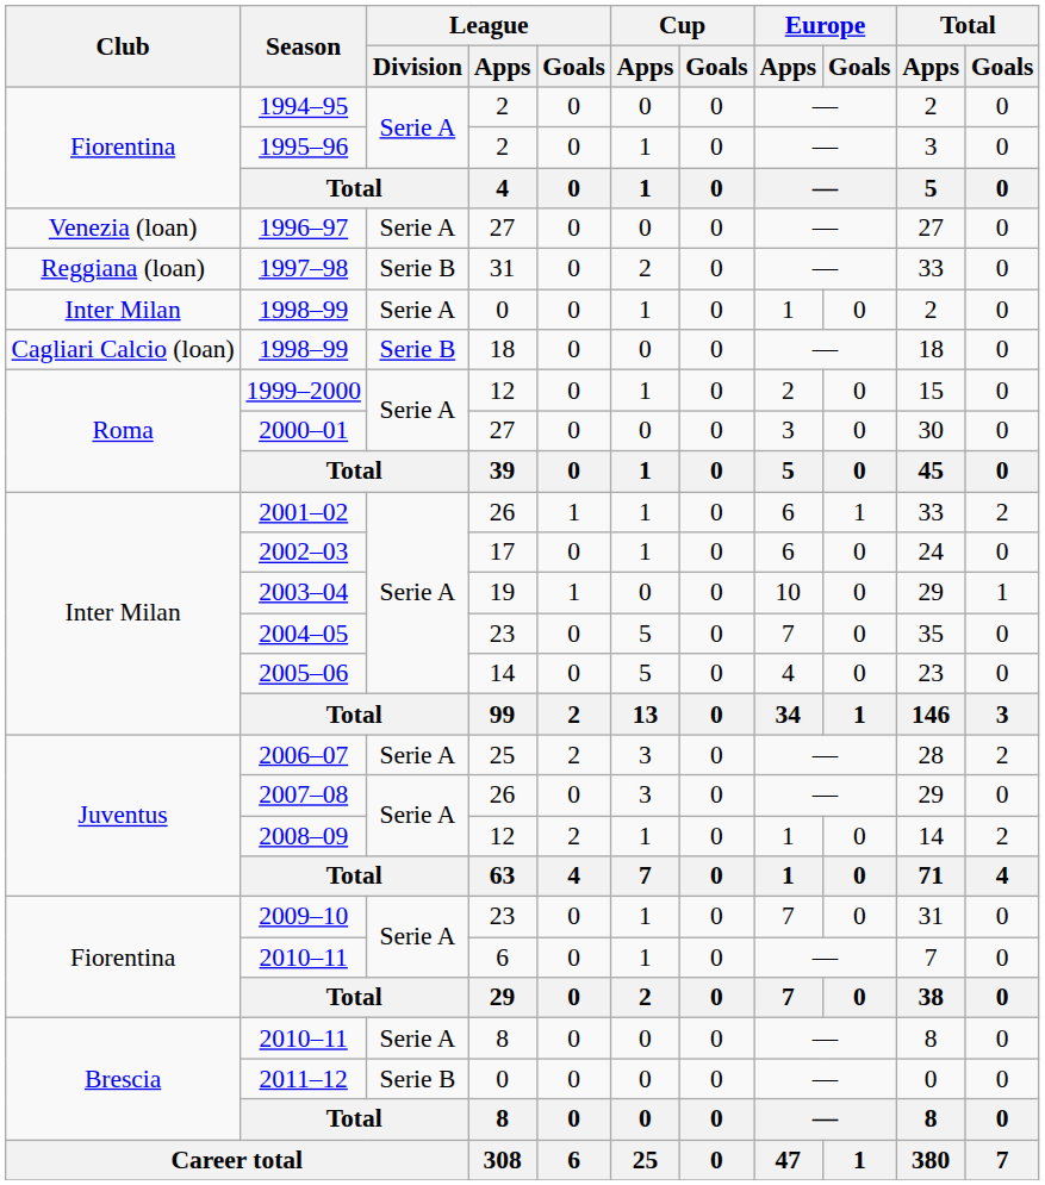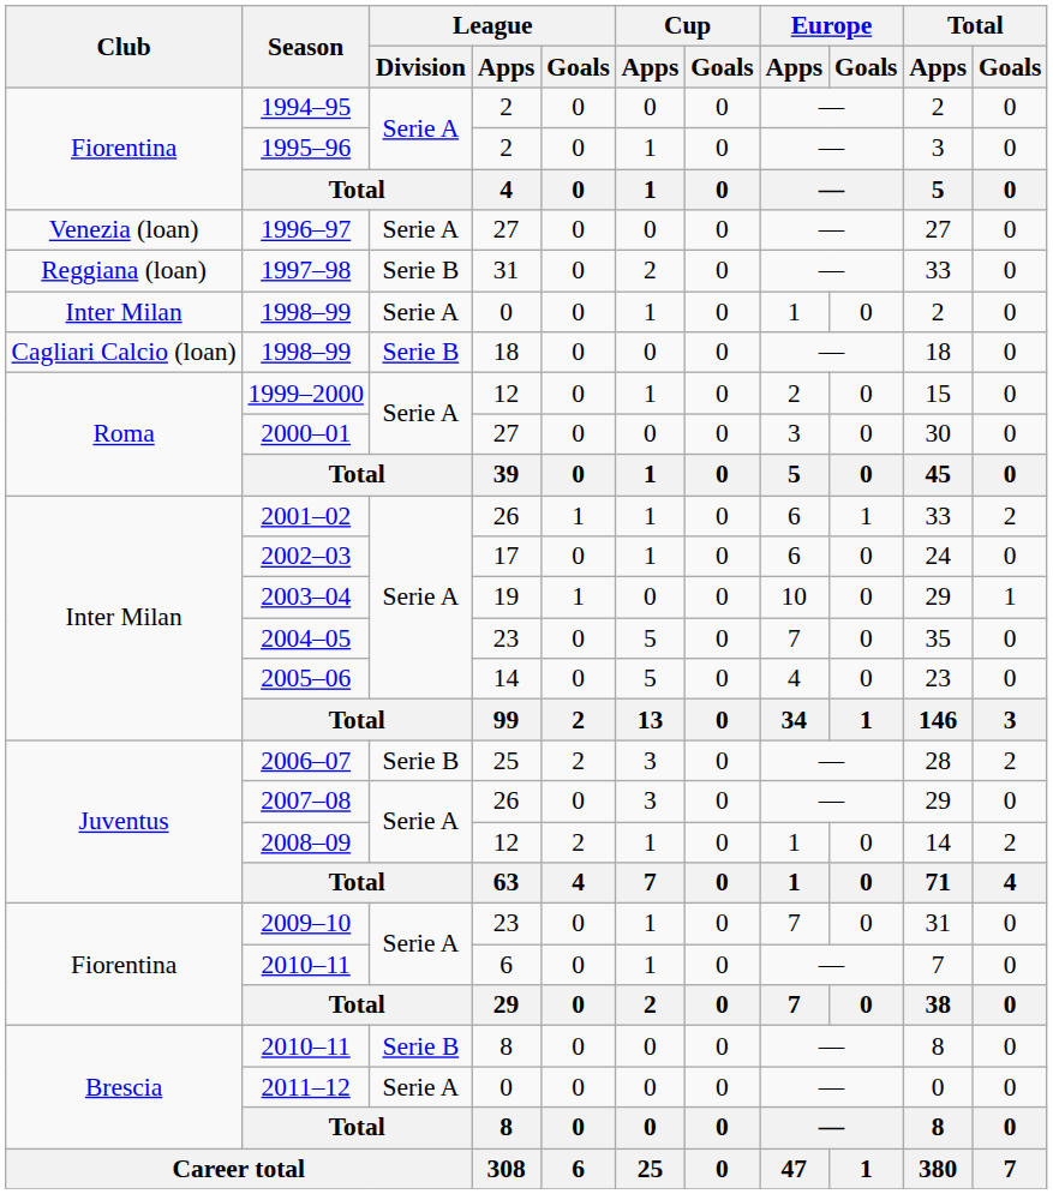2006–07 | League / Division: Serie A -> Serie B
2010–11 / 8 | League / Division: Serie A -> Serie B
2011–12 | League / Division: Serie B -> Serie A
